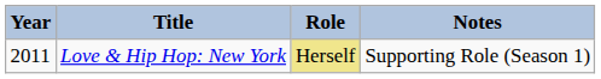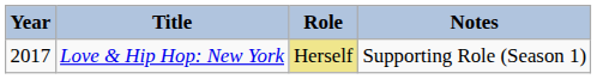Love & Hip Hop: New York | Year: 2011 -> 2017
